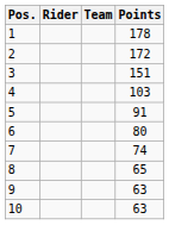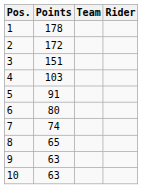columns swapped: Rider <-> Points
